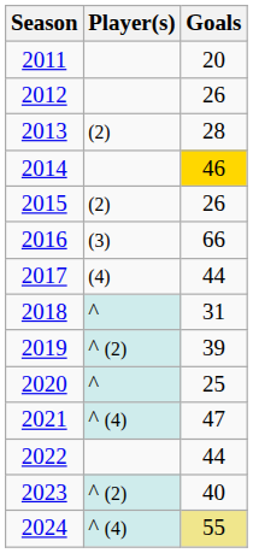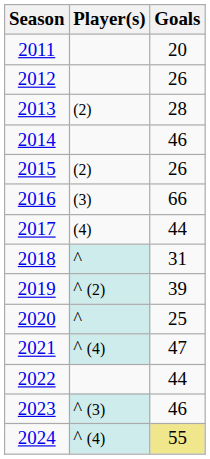2014 | Goals: gold background -> no background
2023 | Player(s): ^ (2) -> ^ (3)
2023 | Goals: 40 -> 46
